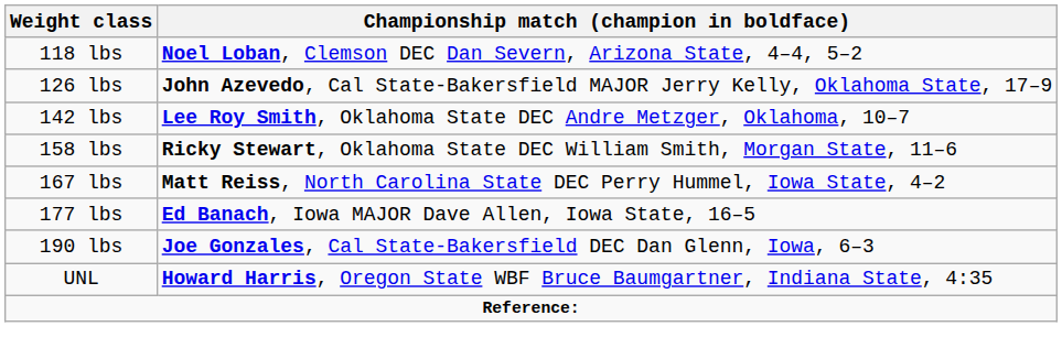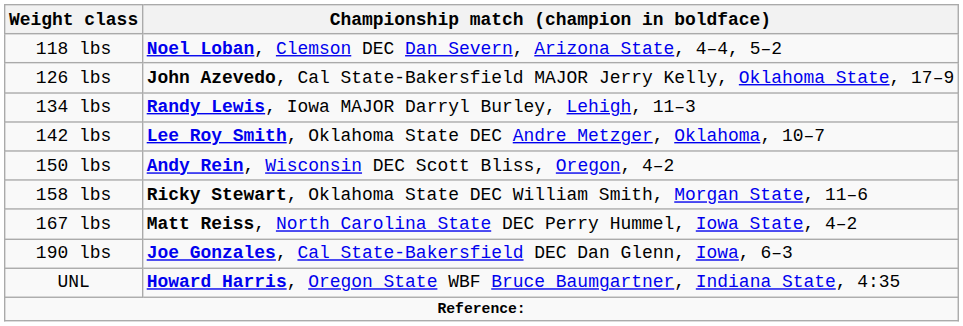+ row: 134 lbs | Randy Lewis, Iowa MAJOR Darryl Burley, Lehigh, 11–3
+ row: 150 lbs | Andy Rein, Wisconsin DEC Scott Bliss, Oregon, 4–2
- row: 177 lbs | Ed Banach, Iowa MAJOR Dave Allen, Iowa State, 16–5
